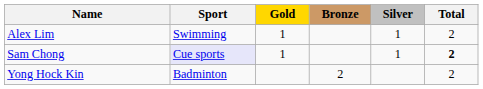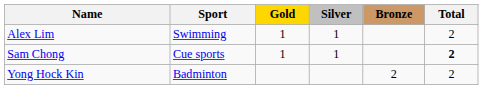columns swapped: Silver <-> Bronze
Sam Chong | Sport: lavender background -> no background
